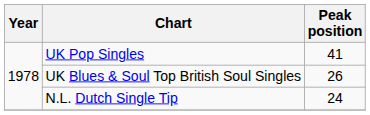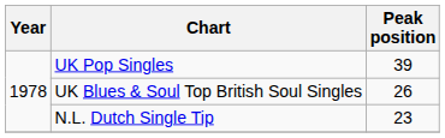UK Pop Singles | Peak position: 41 -> 39
N.L. Dutch Single Tip | Peak position: 24 -> 23
